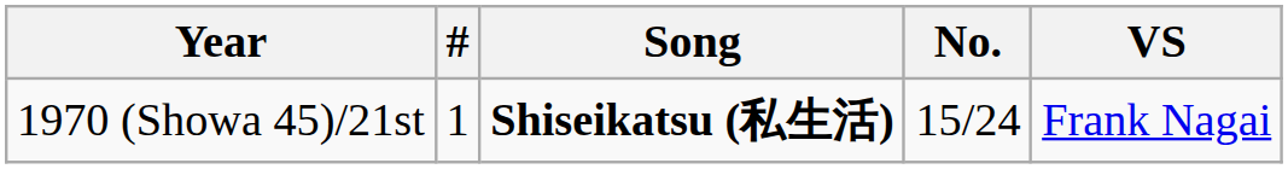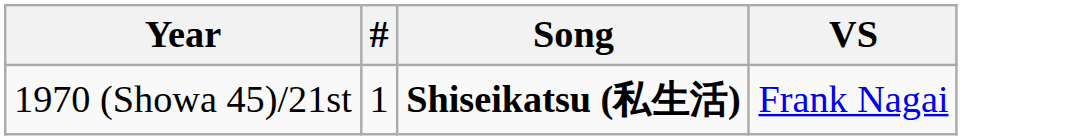- column: No. | 15/24
